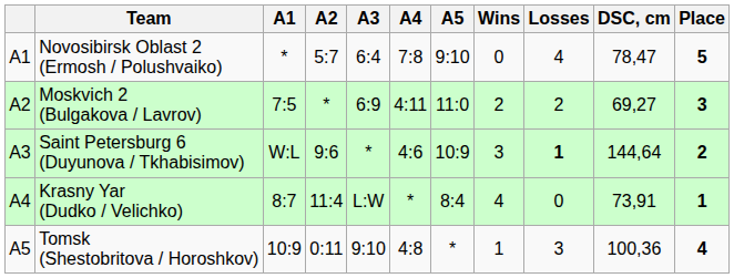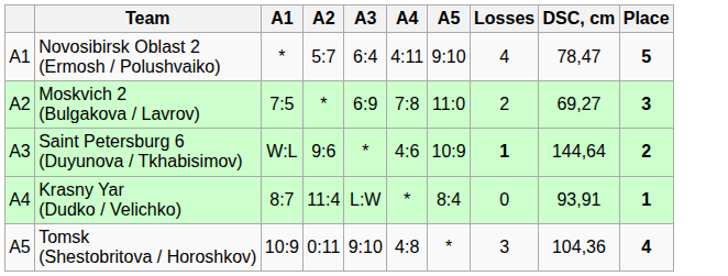- column: Wins | 0 | 2 | 3 | 4 | 1
Novosibirsk Oblast 2 (Ermosh / Polushvaiko) | A4: 7:8 -> 4:11
Moskvich 2 (Bulgakova / Lavrov) | A4: 4:11 -> 7:8
Krasny Yar (Dudko / Velichko) | DSC, cm: 73,91 -> 93,91
Tomsk (Shestobritova / Horoshkov) | DSC, cm: 100,36 -> 104,36
